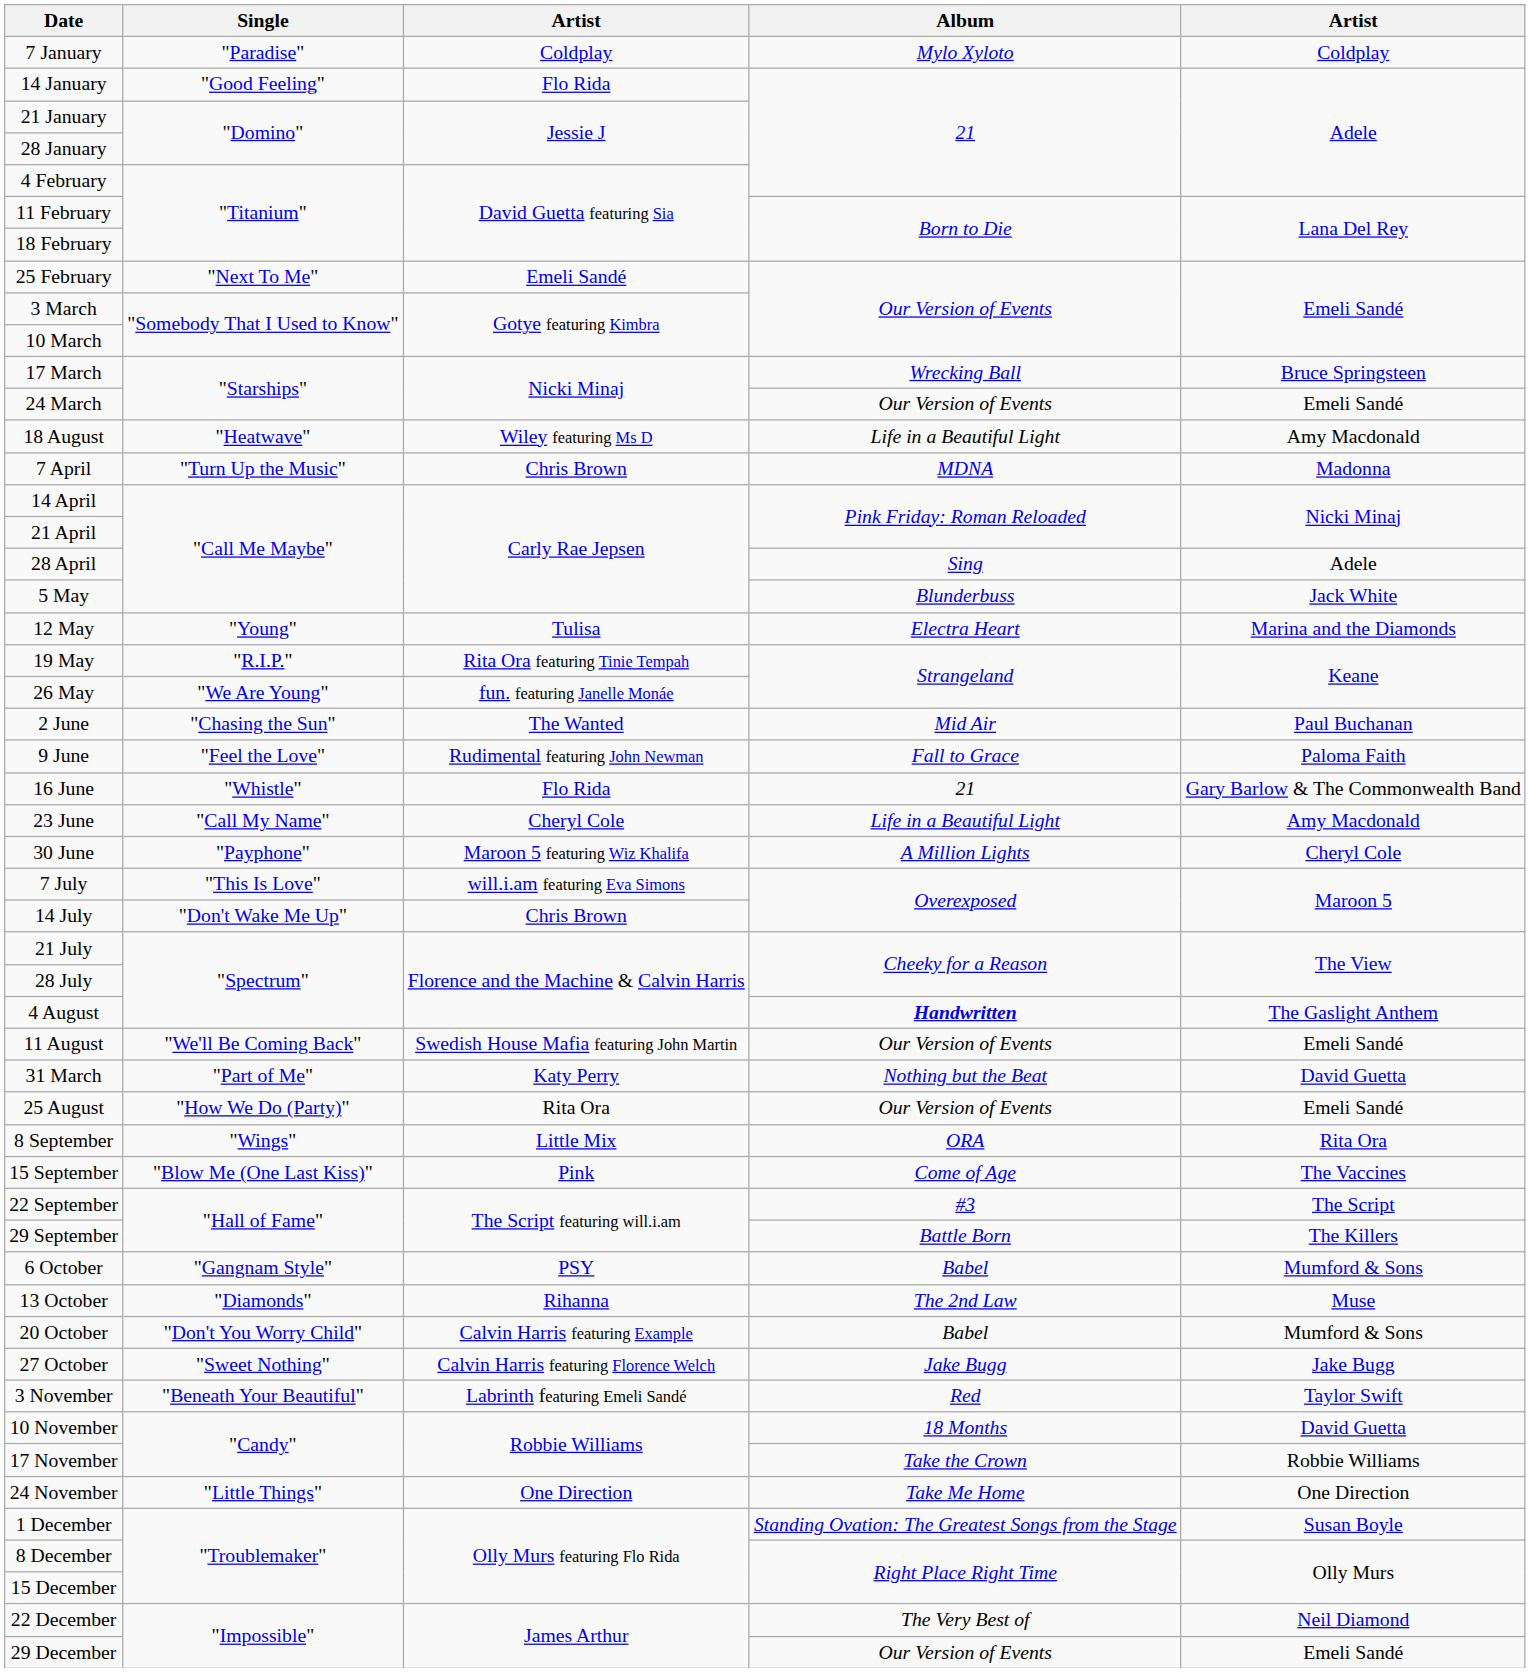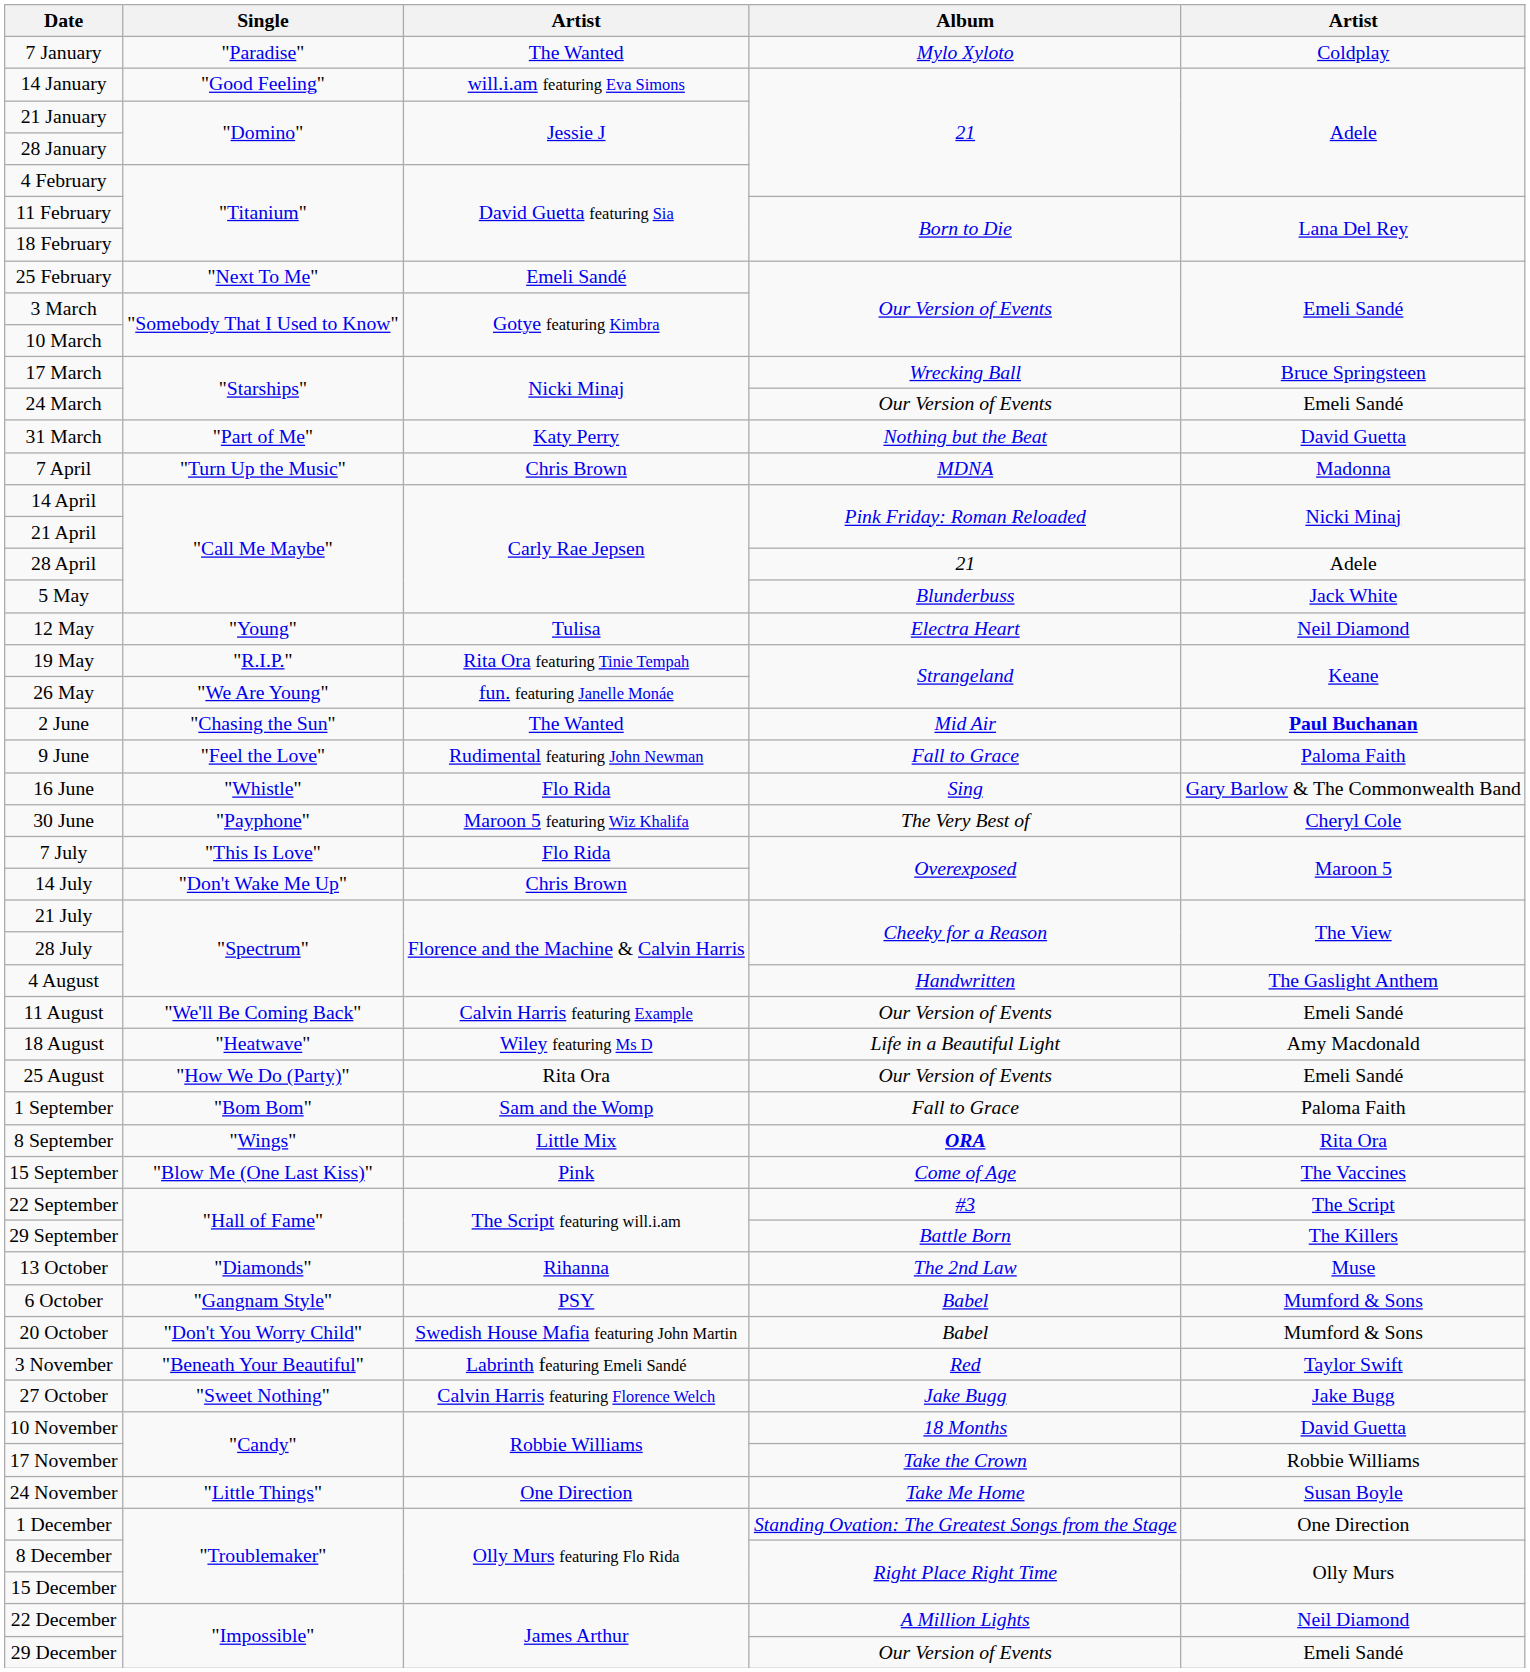7 January | column 3: Coldplay -> The Wanted
14 January | column 3: Flo Rida -> will.i.am featuring Eva Simons
rows swapped: 31 March <-> 18 August
28 April | Album: Sing -> 21
12 May | column 5: Marina and the Diamonds -> Neil Diamond
2 June | column 5: normal -> bold
16 June | Album: 21 -> Sing
- row: 23 June | "Call My Name" | Cheryl Cole | Life in a Beautiful Light | Amy Macdonald
30 June | Album: A Million Lights -> The Very Best of
7 July | column 3: will.i.am featuring Eva Simons -> Flo Rida
4 August | Album: bold -> normal
11 August | column 3: Swedish House Mafia featuring John Martin -> Calvin Harris featuring Example
+ row: 1 September | "Bom Bom" | Sam and the Womp | Fall to Grace | Paloma Faith
8 September | Album: normal -> bold
rows swapped: 6 October <-> 13 October
20 October | column 3: Calvin Harris featuring Example -> Swedish House Mafia featuring John Martin
rows swapped: 27 October <-> 3 November
24 November | column 5: One Direction -> Susan Boyle
1 December | column 5: Susan Boyle -> One Direction
22 December | Album: The Very Best of -> A Million Lights
